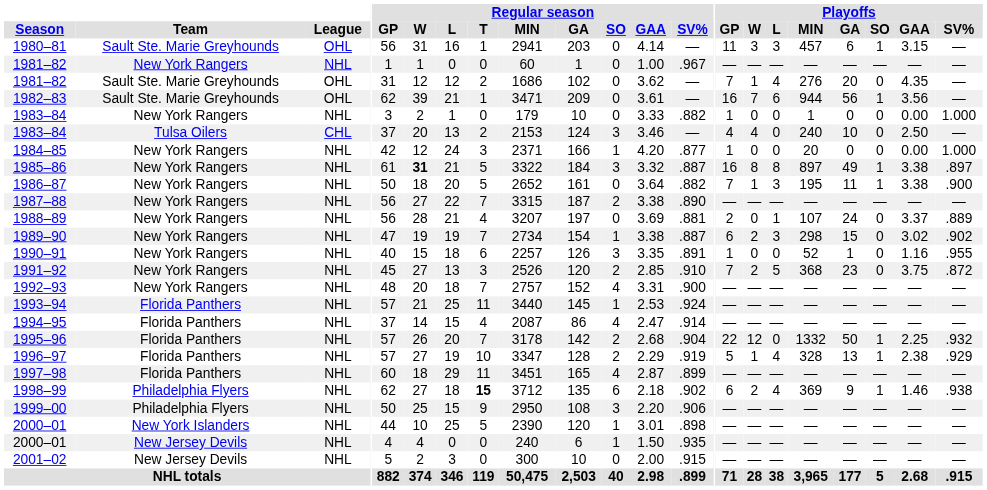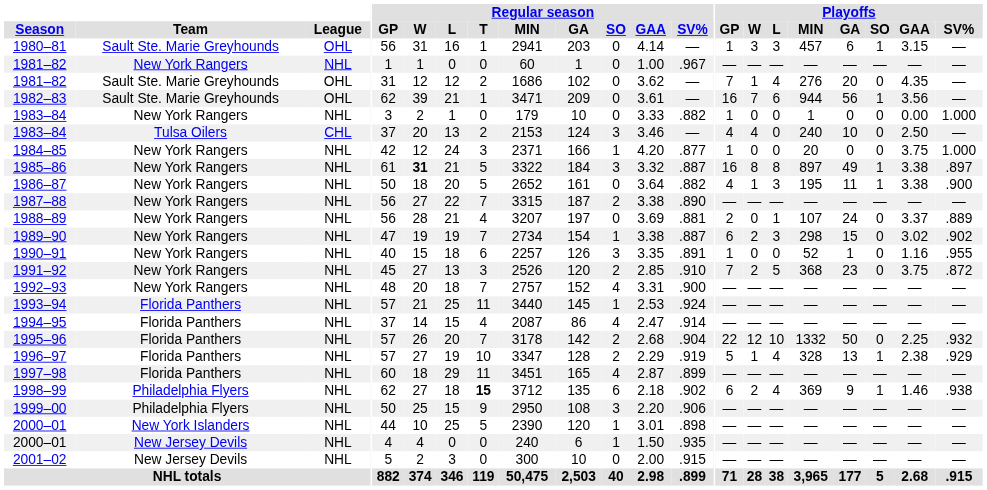1980–81 | Playoffs / GP: 11 -> 1
1984–85 | Playoffs / GAA: 0.00 -> 3.75
1986–87 | Playoffs / GP: 7 -> 4
1995–96 | Playoffs / L: 0 -> 10
1995–96 | Playoffs / SO: 1 -> 0
